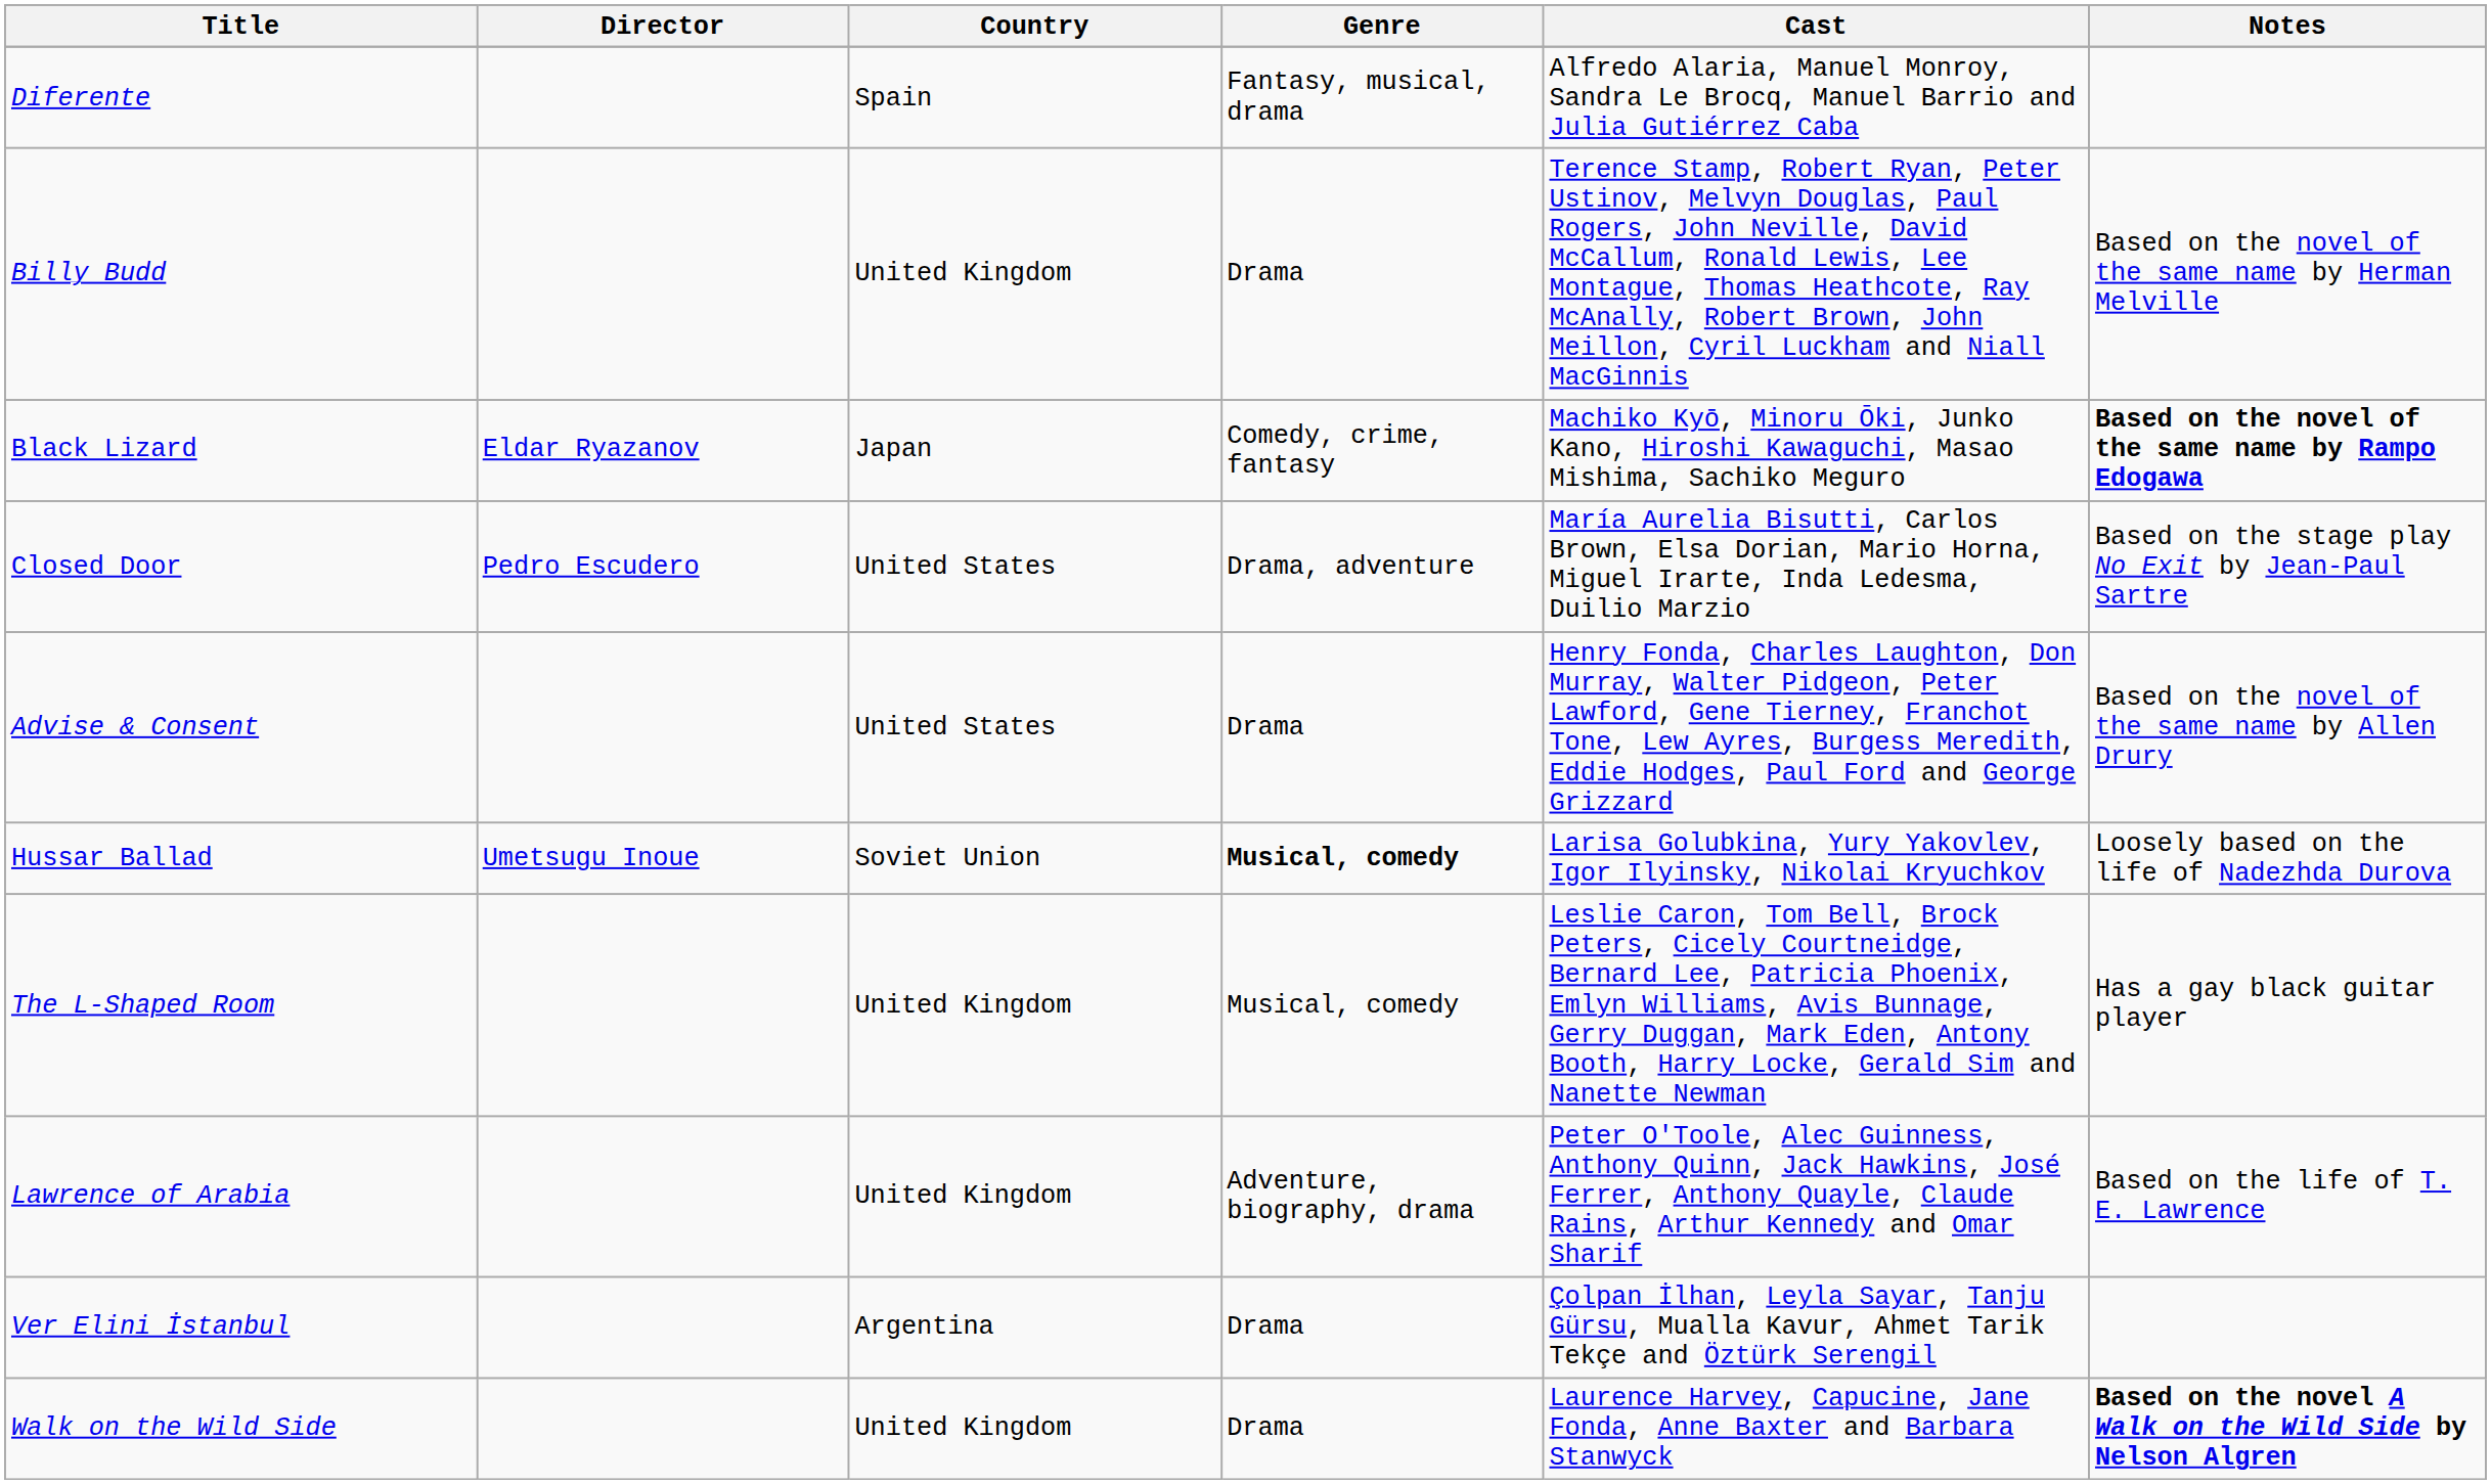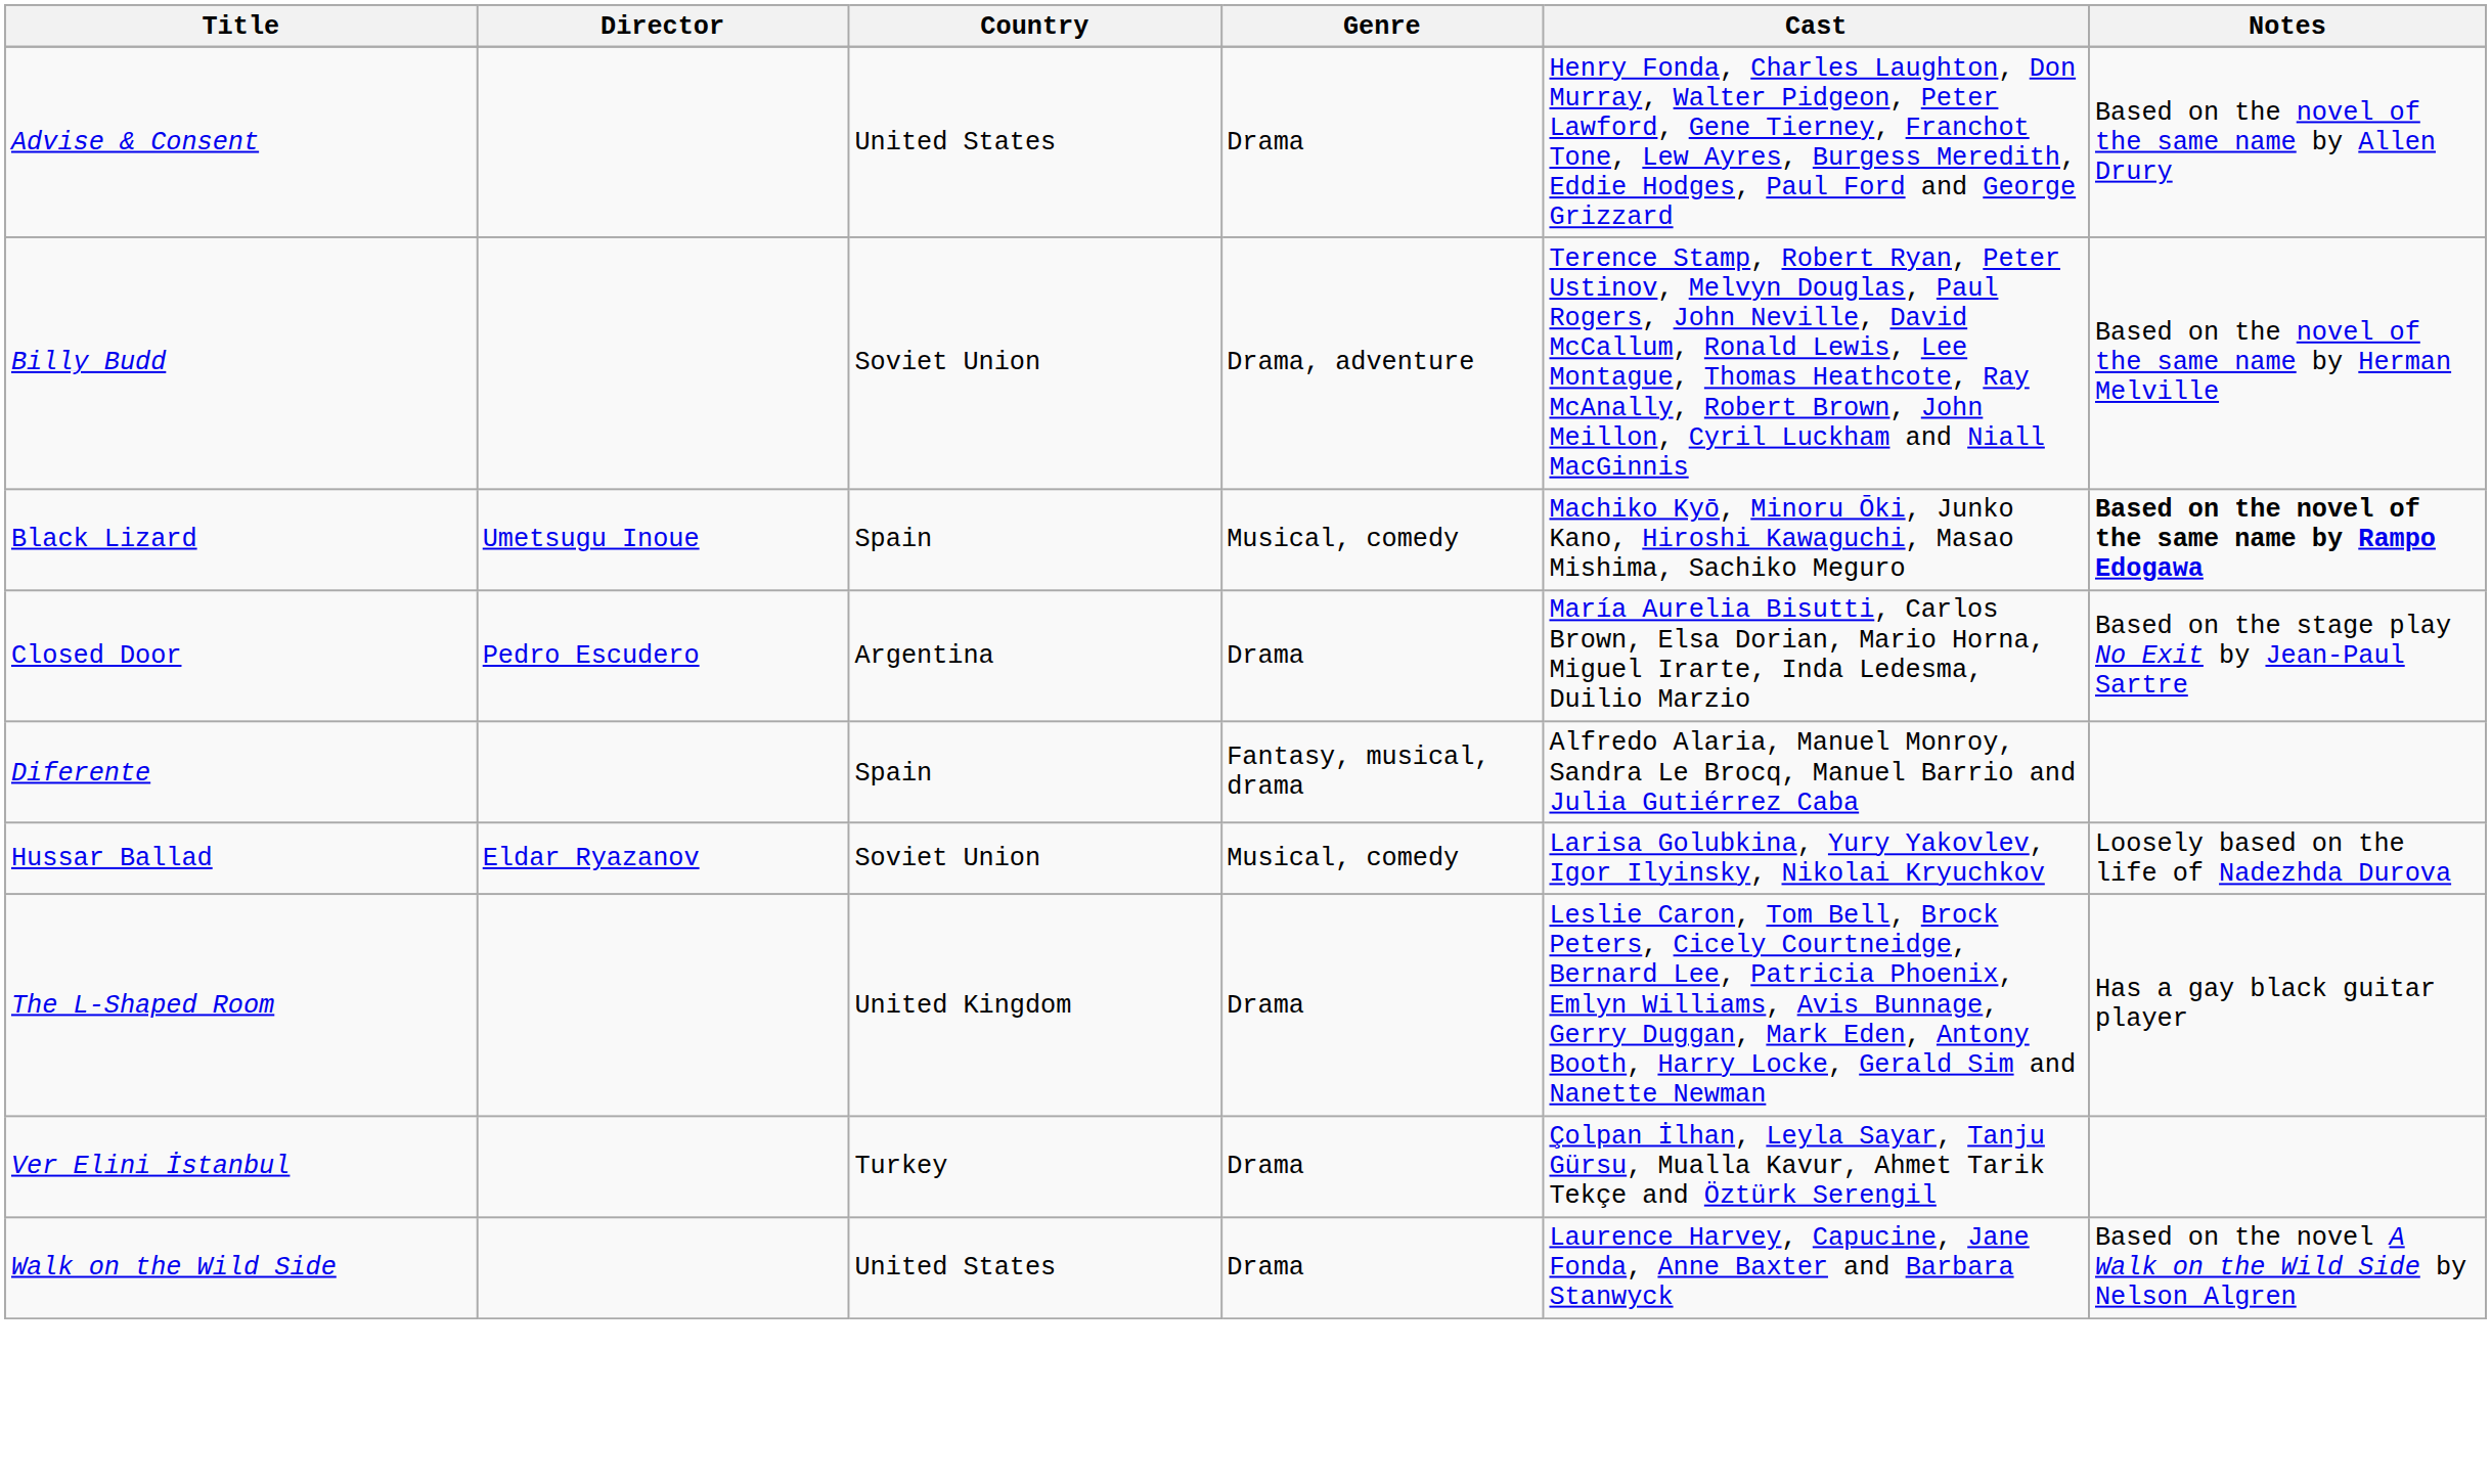rows swapped: Advise & Consent <-> Diferente
Billy Budd | Country: United Kingdom -> Soviet Union
Billy Budd | Genre: Drama -> Drama, adventure
Black Lizard | Director: Eldar Ryazanov -> Umetsugu Inoue
Black Lizard | Country: Japan -> Spain
Black Lizard | Genre: Comedy, crime, fantasy -> Musical, comedy
Closed Door | Country: United States -> Argentina
Closed Door | Genre: Drama, adventure -> Drama
Hussar Ballad | Director: Umetsugu Inoue -> Eldar Ryazanov
Hussar Ballad | Genre: bold -> normal
The L-Shaped Room | Genre: Musical, comedy -> Drama
- row: Lawrence of Arabia | United Kingdom | Adventure, biography, drama | Peter O'Toole, Alec Guinness, Anthony Quinn, Jack Hawkins, José Ferrer, Anthony Quayle, Claude Rains, Arthur Kennedy and Omar Sharif | Based on the life of T. E. Lawrence
Ver Elini İstanbul | Country: Argentina -> Turkey
Walk on the Wild Side | Country: United Kingdom -> United States
Walk on the Wild Side | Notes: bold -> normal
